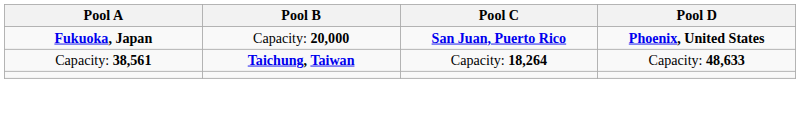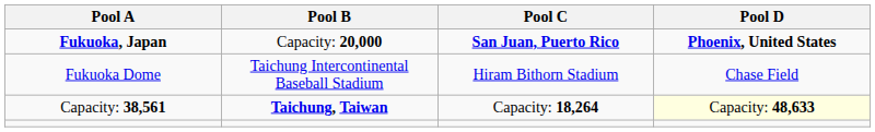+ row: Fukuoka Dome | Taichung Intercontinental Baseball Stadium | Hiram Bithorn Stadium | Chase Field
Capacity: 38,561 | Pool D: no background -> lightyellow background
